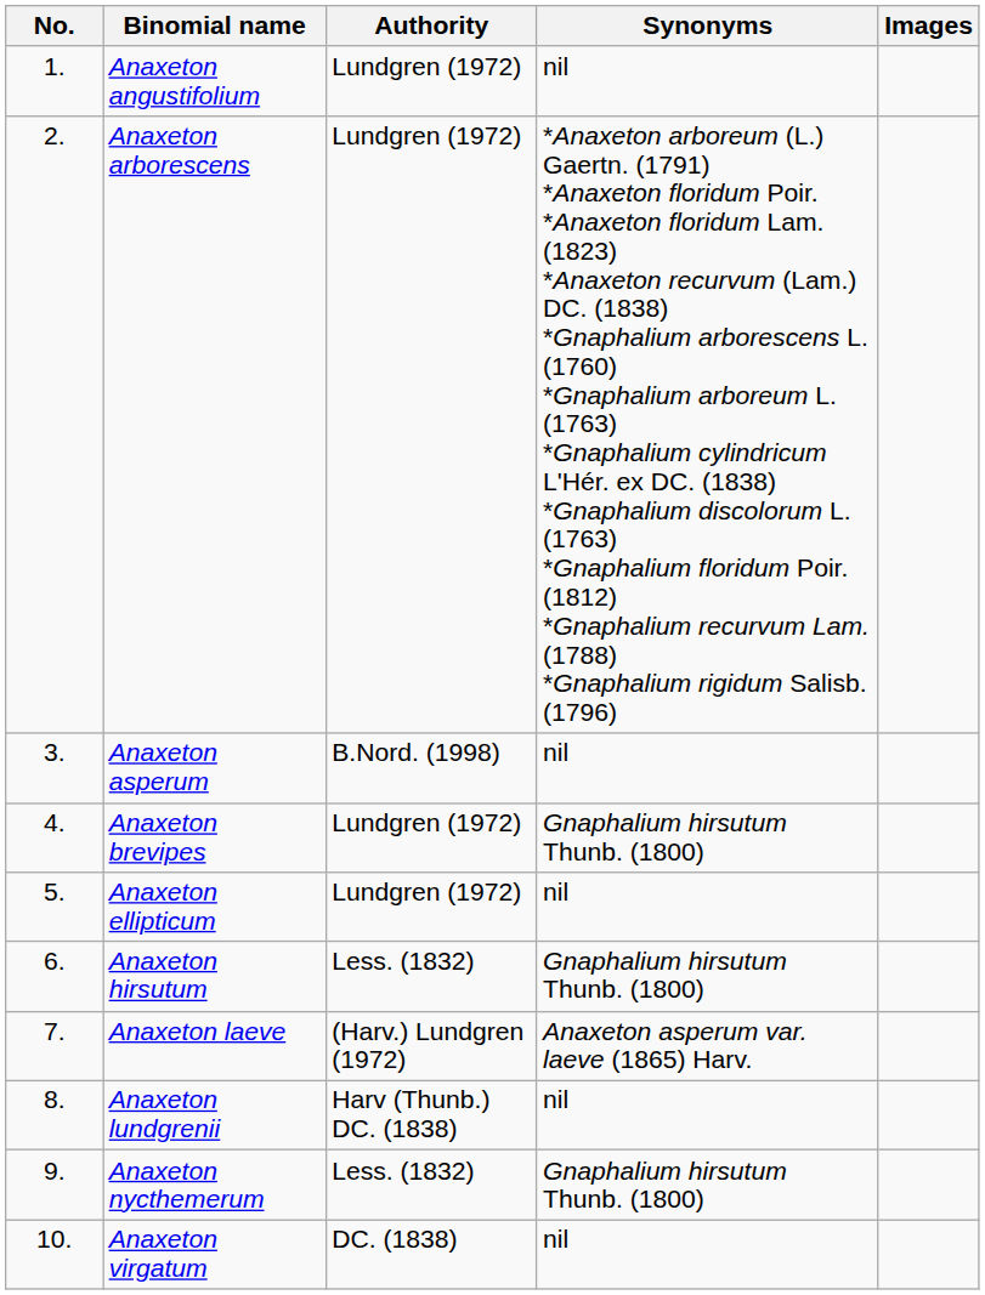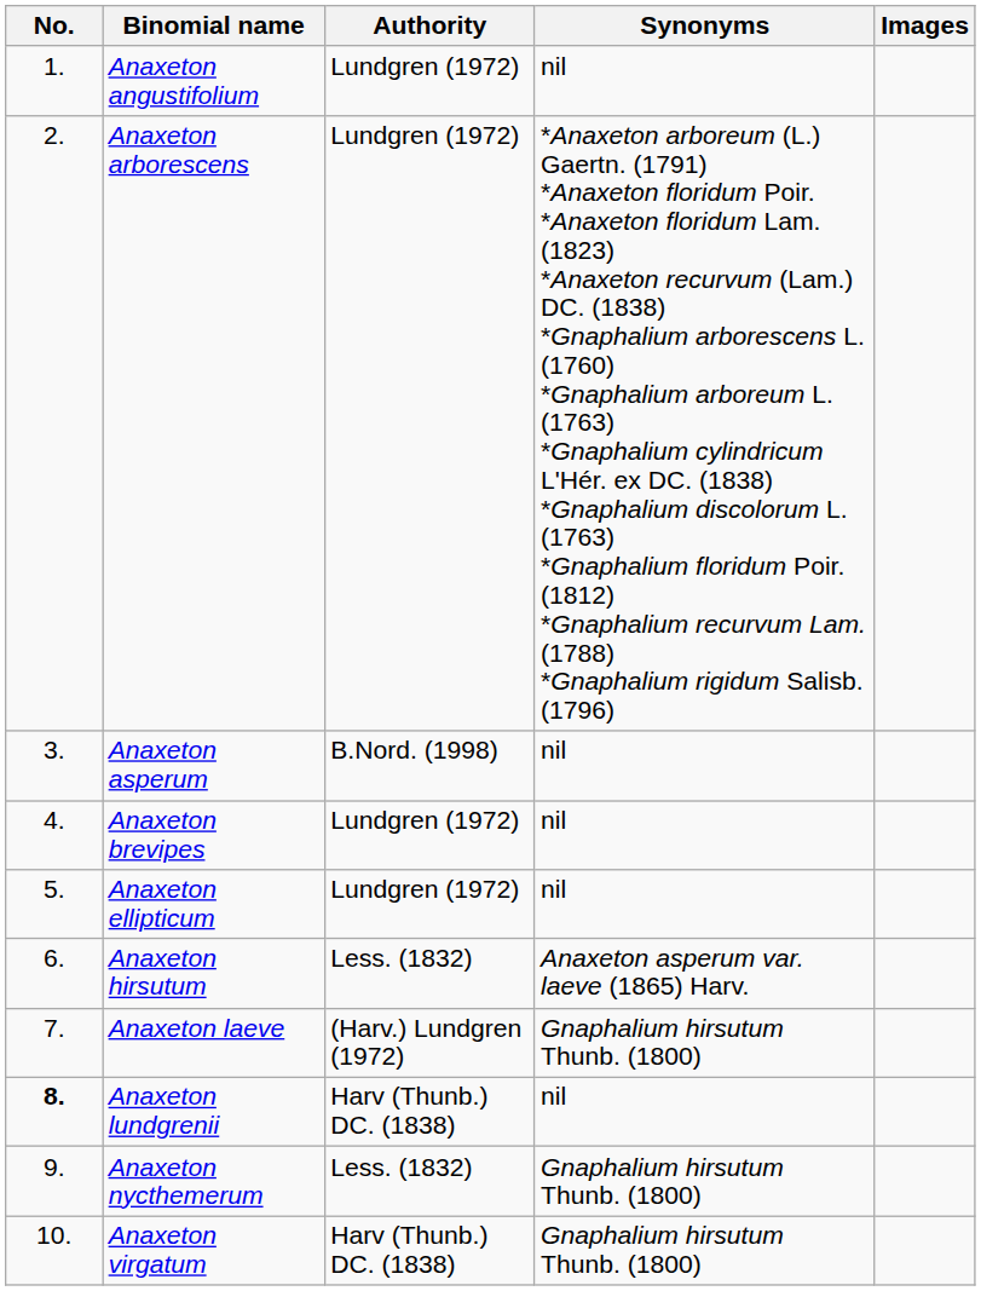Anaxeton brevipes | Synonyms: Gnaphalium hirsutum Thunb. (1800) -> nil
Anaxeton hirsutum | Synonyms: Gnaphalium hirsutum Thunb. (1800) -> Anaxeton asperum var. laeve (1865) Harv.
Anaxeton laeve | Synonyms: Anaxeton asperum var. laeve (1865) Harv. -> Gnaphalium hirsutum Thunb. (1800)
Anaxeton lundgrenii | No.: normal -> bold
Anaxeton virgatum | Authority: DC. (1838) -> Harv (Thunb.) DC. (1838)
Anaxeton virgatum | Synonyms: nil -> Gnaphalium hirsutum Thunb. (1800)
